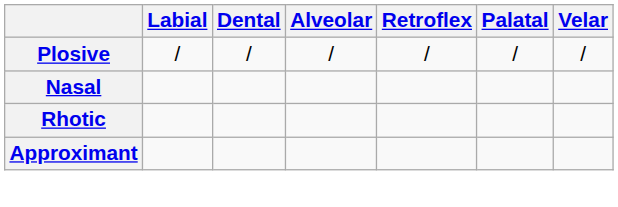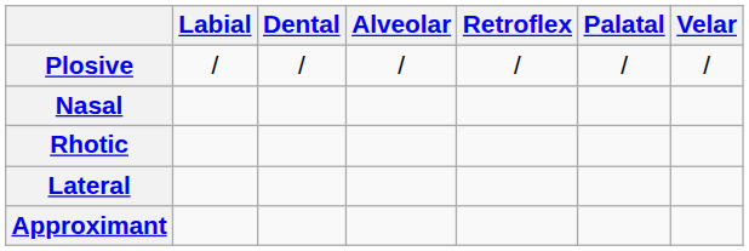+ row: Lateral
